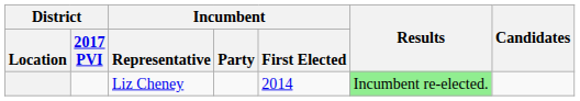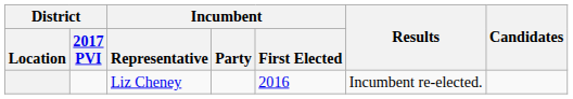Liz Cheney | Incumbent / First Elected: 2014 -> 2016
Liz Cheney | Results: lightgreen background -> no background
